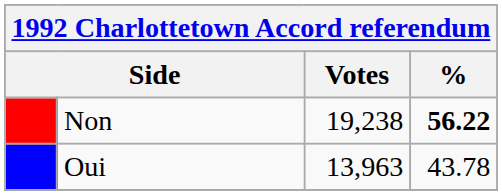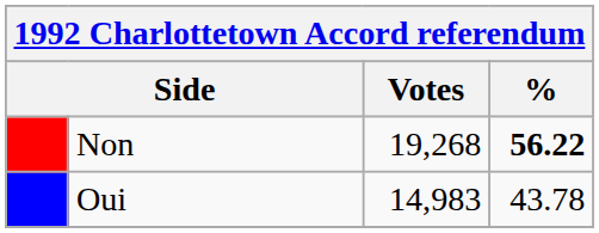Non | Votes: 19,238 -> 19,268
Oui | Votes: 13,963 -> 14,983
